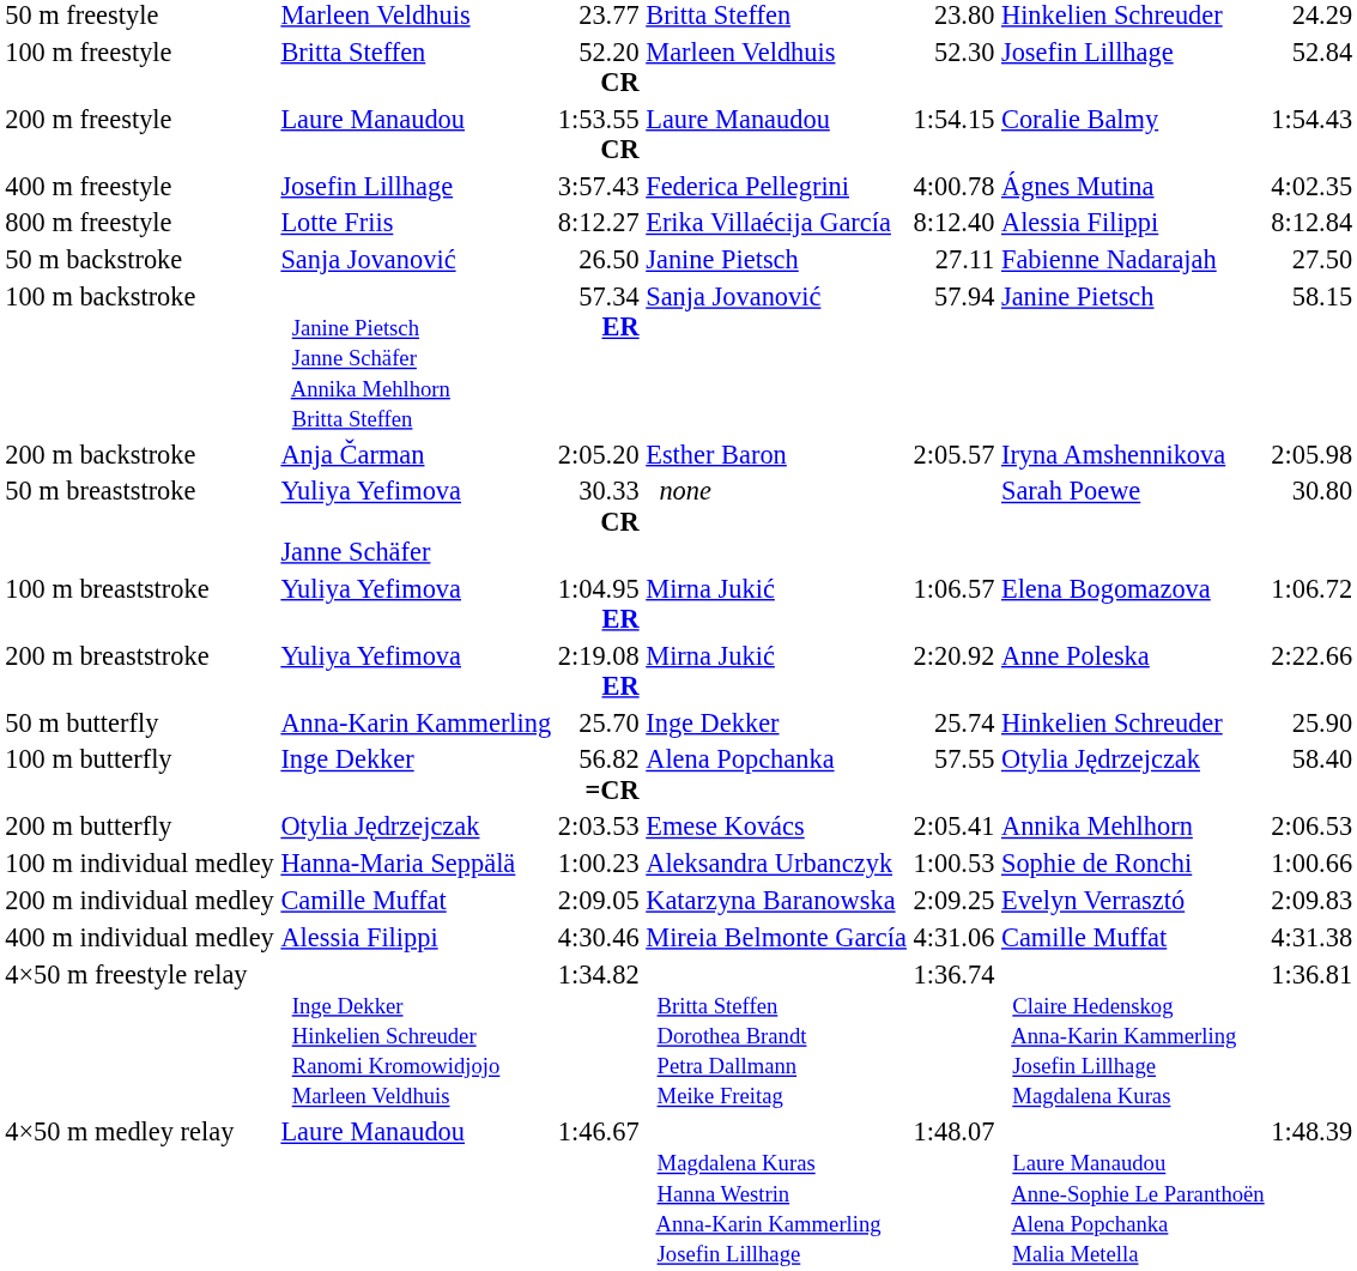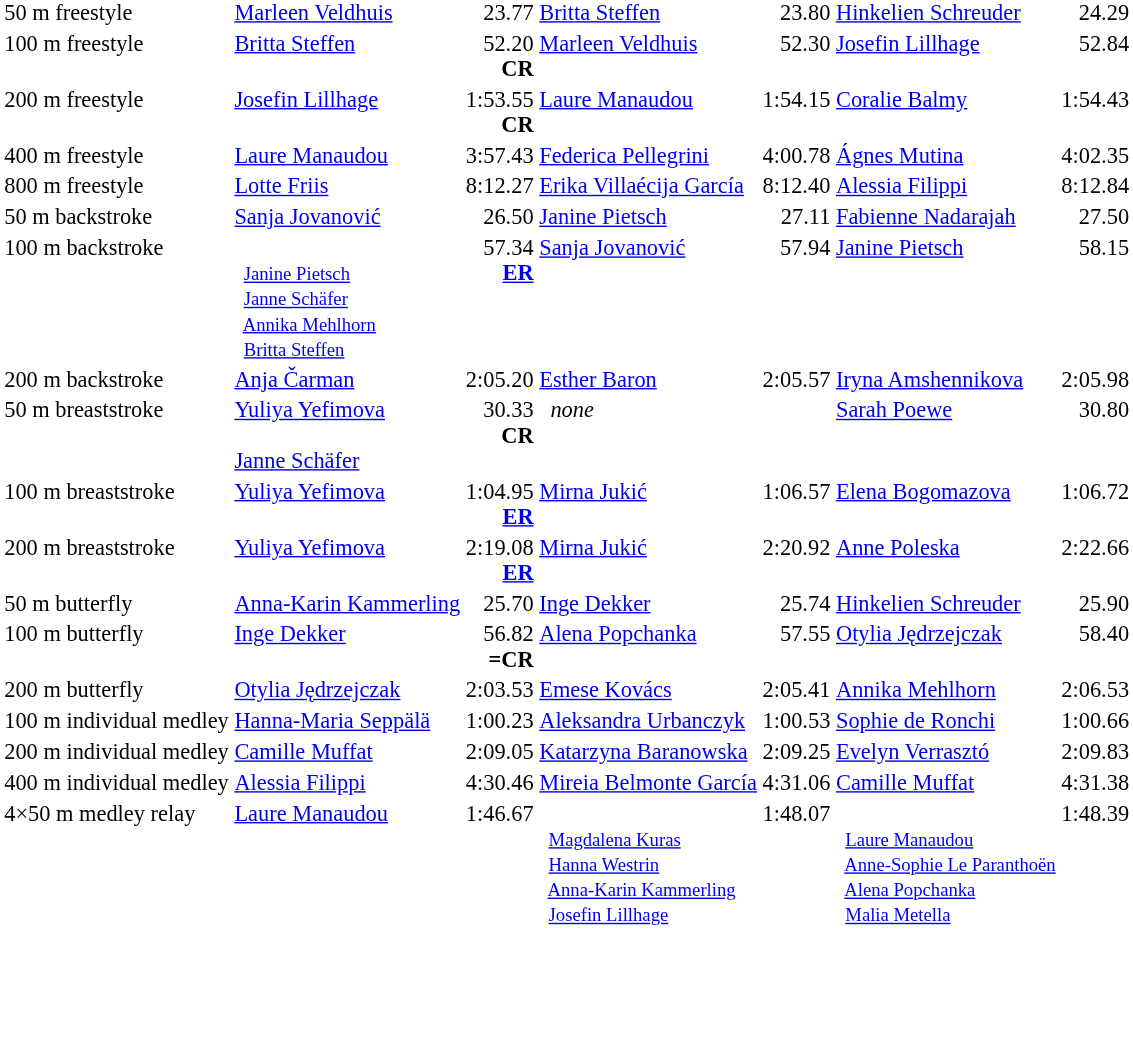200 m freestyle | column 2: Laure Manaudou -> Josefin Lillhage
400 m freestyle | column 2: Josefin Lillhage -> Laure Manaudou
- row: 4×50 m freestyle relay | Inge Dekker Hinkelien Schreuder Ranomi Kromowidjojo Marleen Veldhuis | 1:34.82 | Britta Steffen Dorothea Brandt Petra Dallmann Meike Freitag | 1:36.74 | Claire Hedenskog Anna-Karin Kammerling Josefin Lillhage Magdalena Kuras | 1:36.81
